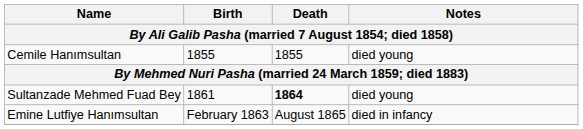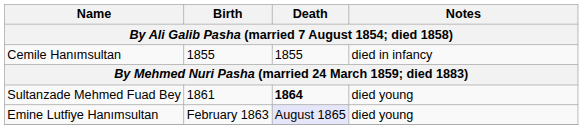Cemile Hanımsultan | Notes: died young -> died in infancy
Emine Lutfiye Hanımsultan | Death: no background -> lavender background
Emine Lutfiye Hanımsultan | Notes: died in infancy -> died young
